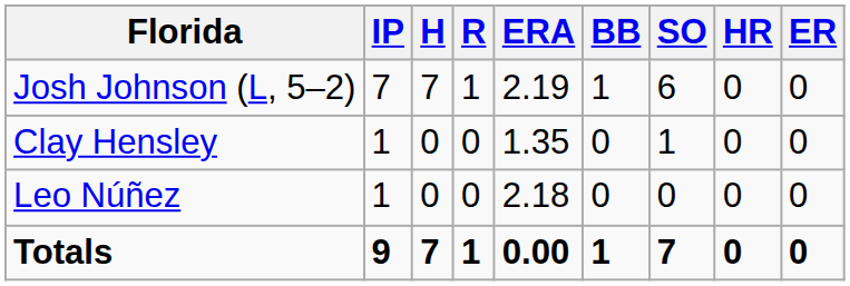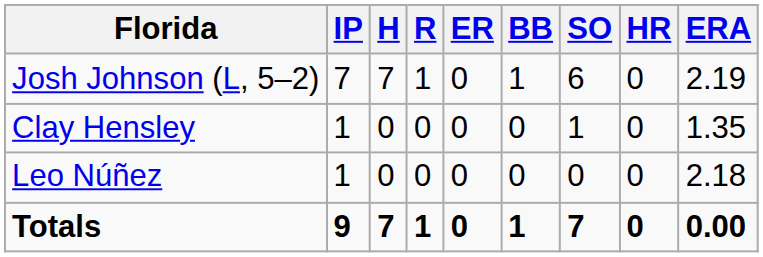columns swapped: ER <-> ERA
